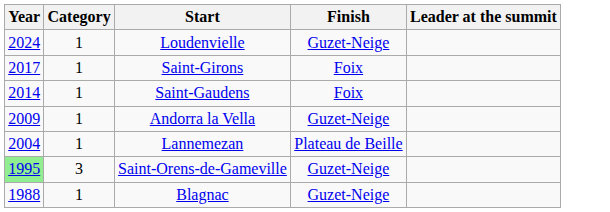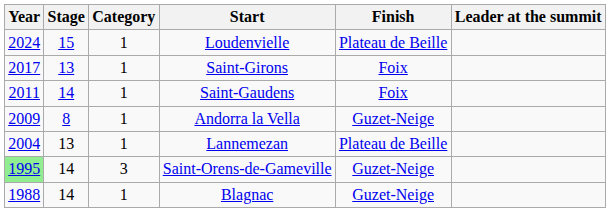+ column: Stage | 15 | 13 | 14 | 8 | 13 | 14 | 14
Loudenvielle | Finish: Guzet-Neige -> Plateau de Beille
Saint-Gaudens | Year: 2014 -> 2011
